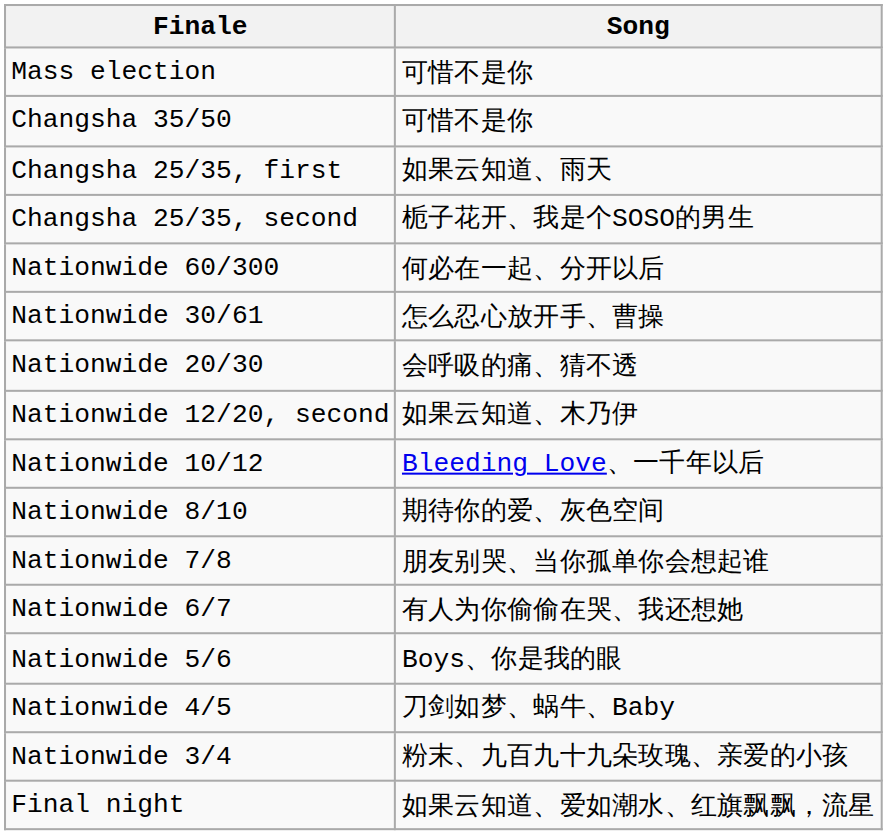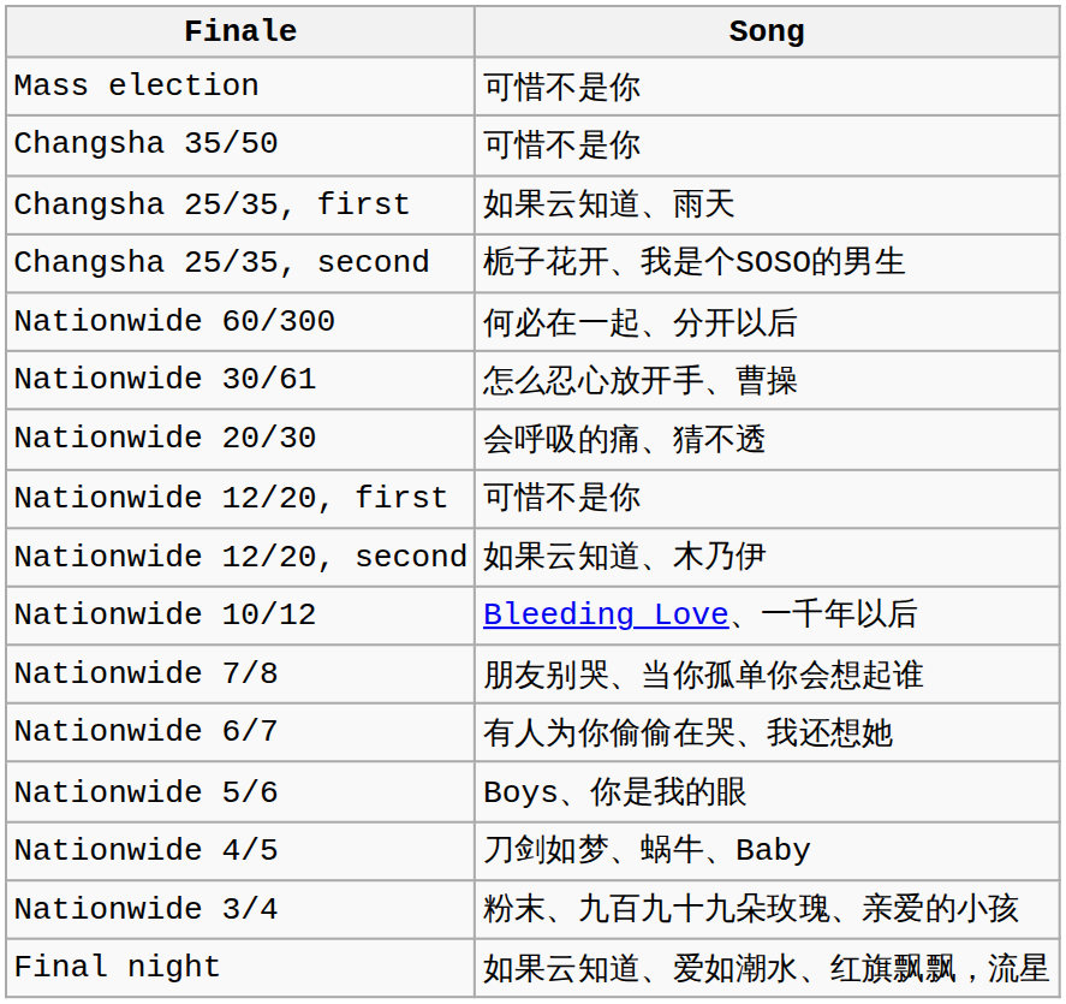+ row: Nationwide 12/20, first | 可惜不是你
- row: Nationwide 8/10 | 期待你的爱、灰色空间
